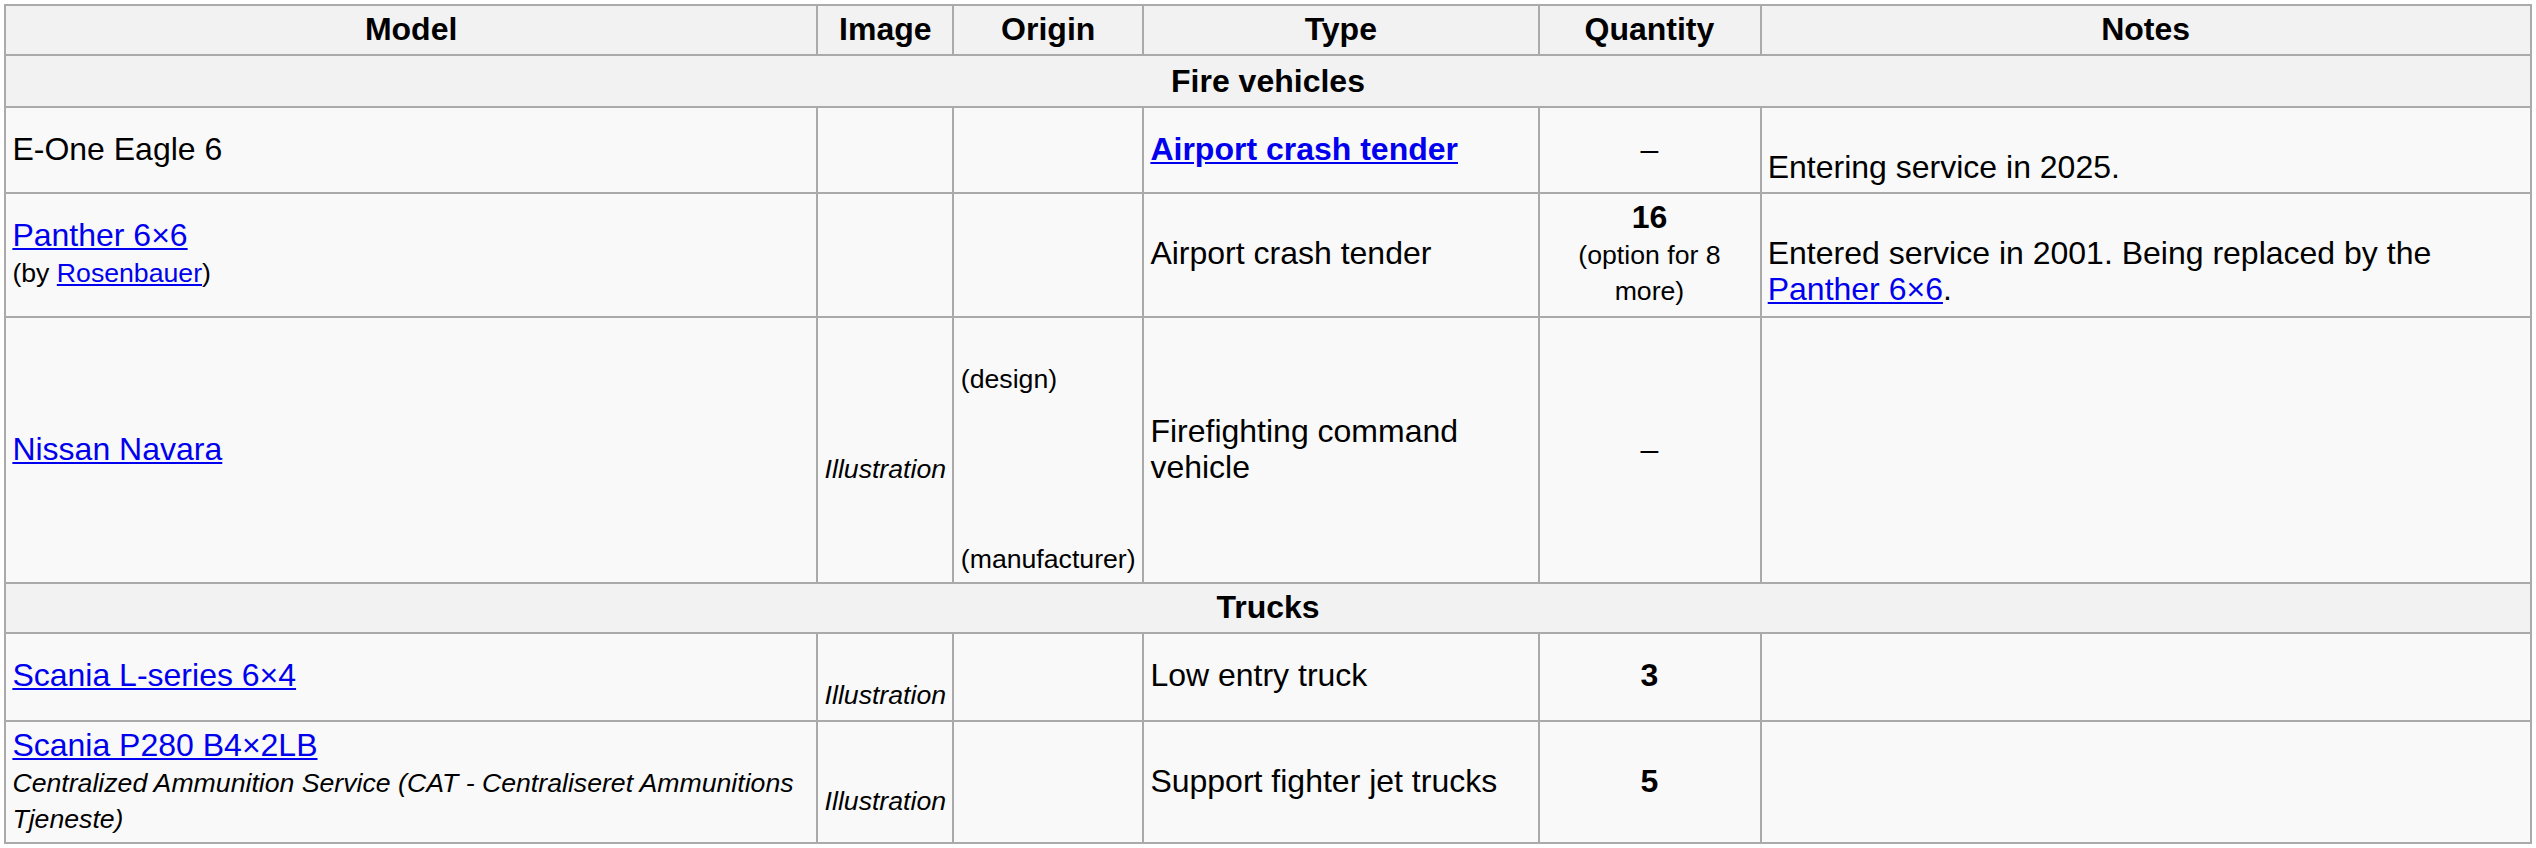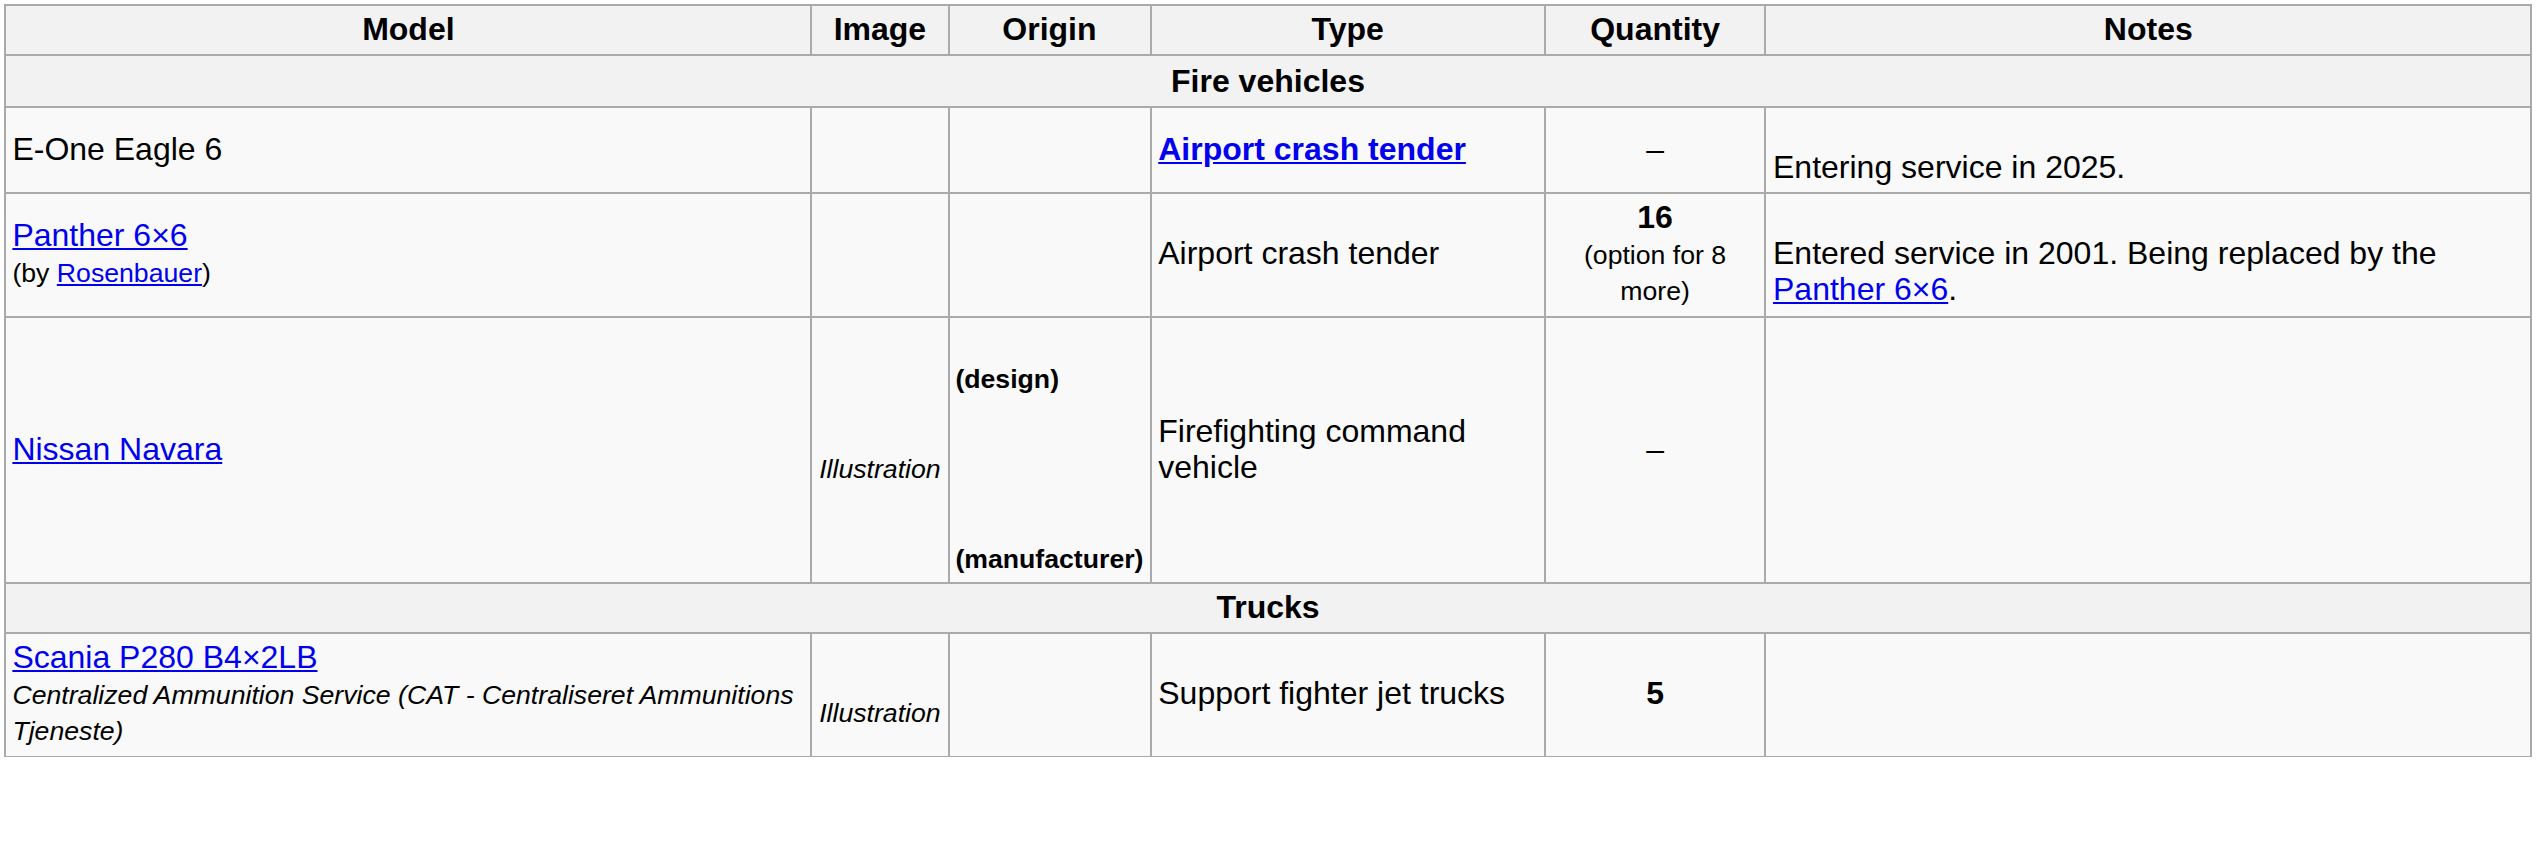Nissan Navara | Origin: normal -> bold
- row: Scania L-series 6×4 | Illustration | Low entry truck | 3
